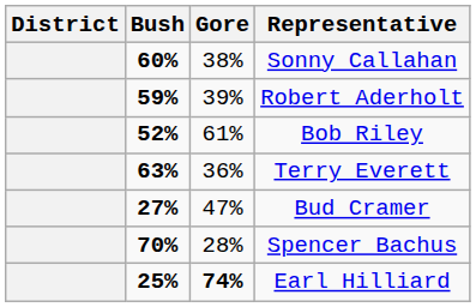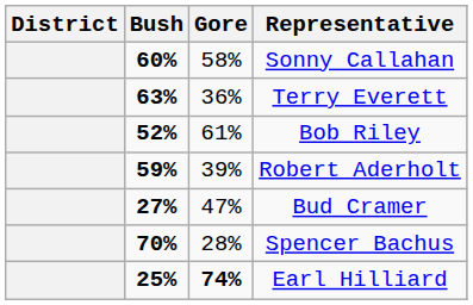Sonny Callahan | Gore: 38% -> 58%
rows swapped: Terry Everett <-> Robert Aderholt
